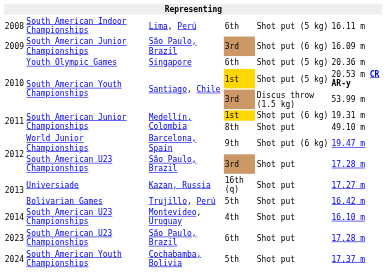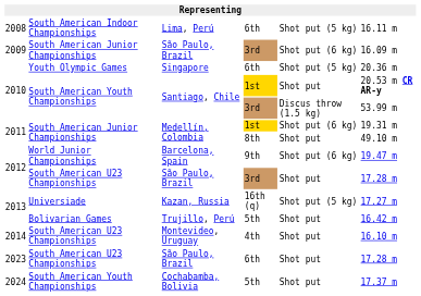Santiago, Chile / 1st | column 5: Shot put (5 kg) -> Shot put
Kazan, Russia | column 5: Shot put -> Shot put (5 kg)
